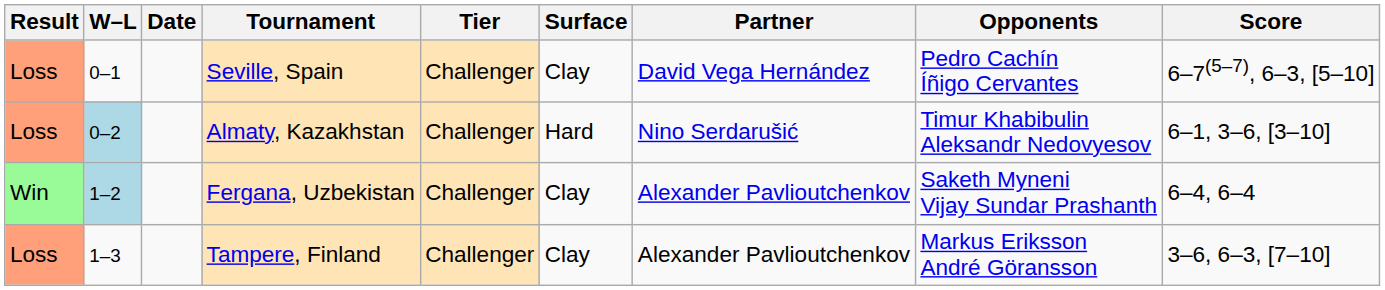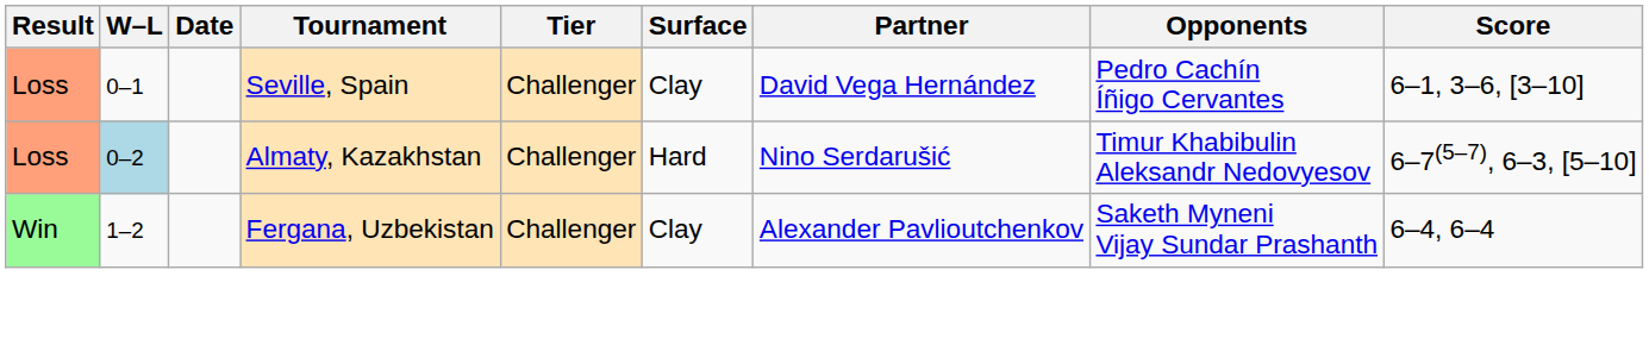Seville, Spain | Score: 6–7(5–7), 6–3, [5–10] -> 6–1, 3–6, [3–10]
Almaty, Kazakhstan | Score: 6–1, 3–6, [3–10] -> 6–7(5–7), 6–3, [5–10]
Fergana, Uzbekistan | W–L: lightblue background -> no background
- row: Loss | 1–3 | Tampere, Finland | Challenger | Clay | Alexander Pavlioutchenkov | Markus Eriksson André Göransson | 3–6, 6–3, [7–10]
